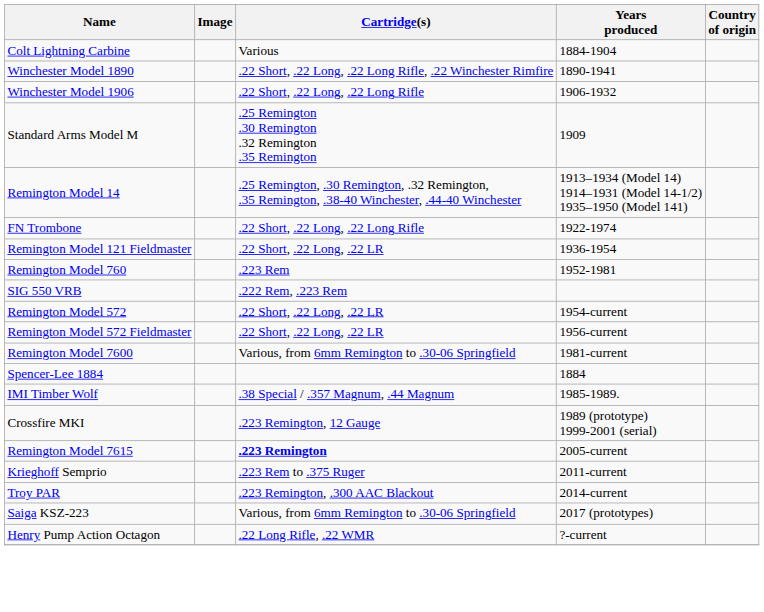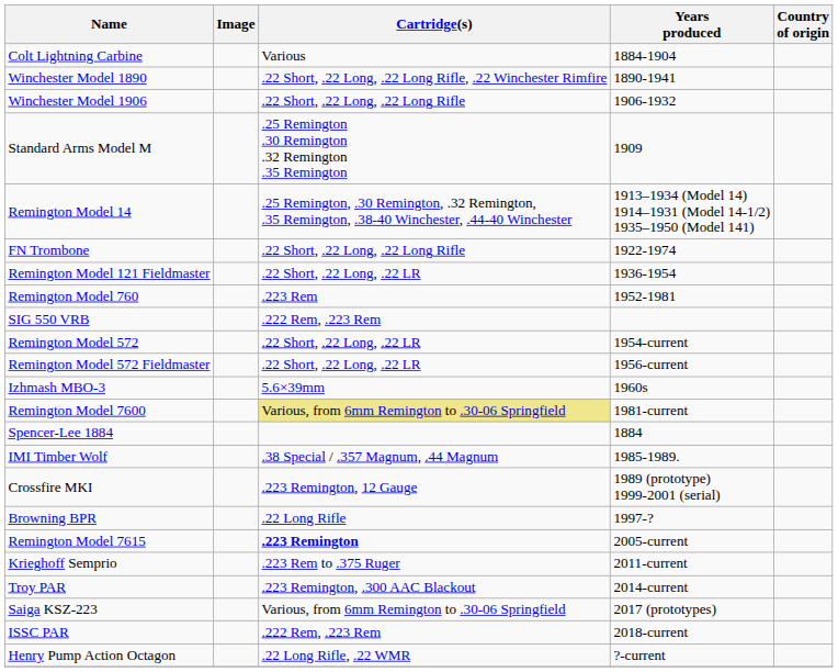+ row: Izhmash MBO-3 | 5.6×39mm | 1960s
Remington Model 7600 | Cartridge(s): no background -> khaki background
+ row: Browning BPR | .22 Long Rifle | 1997-?
+ row: ISSC PAR | .222 Rem, .223 Rem | 2018-current
